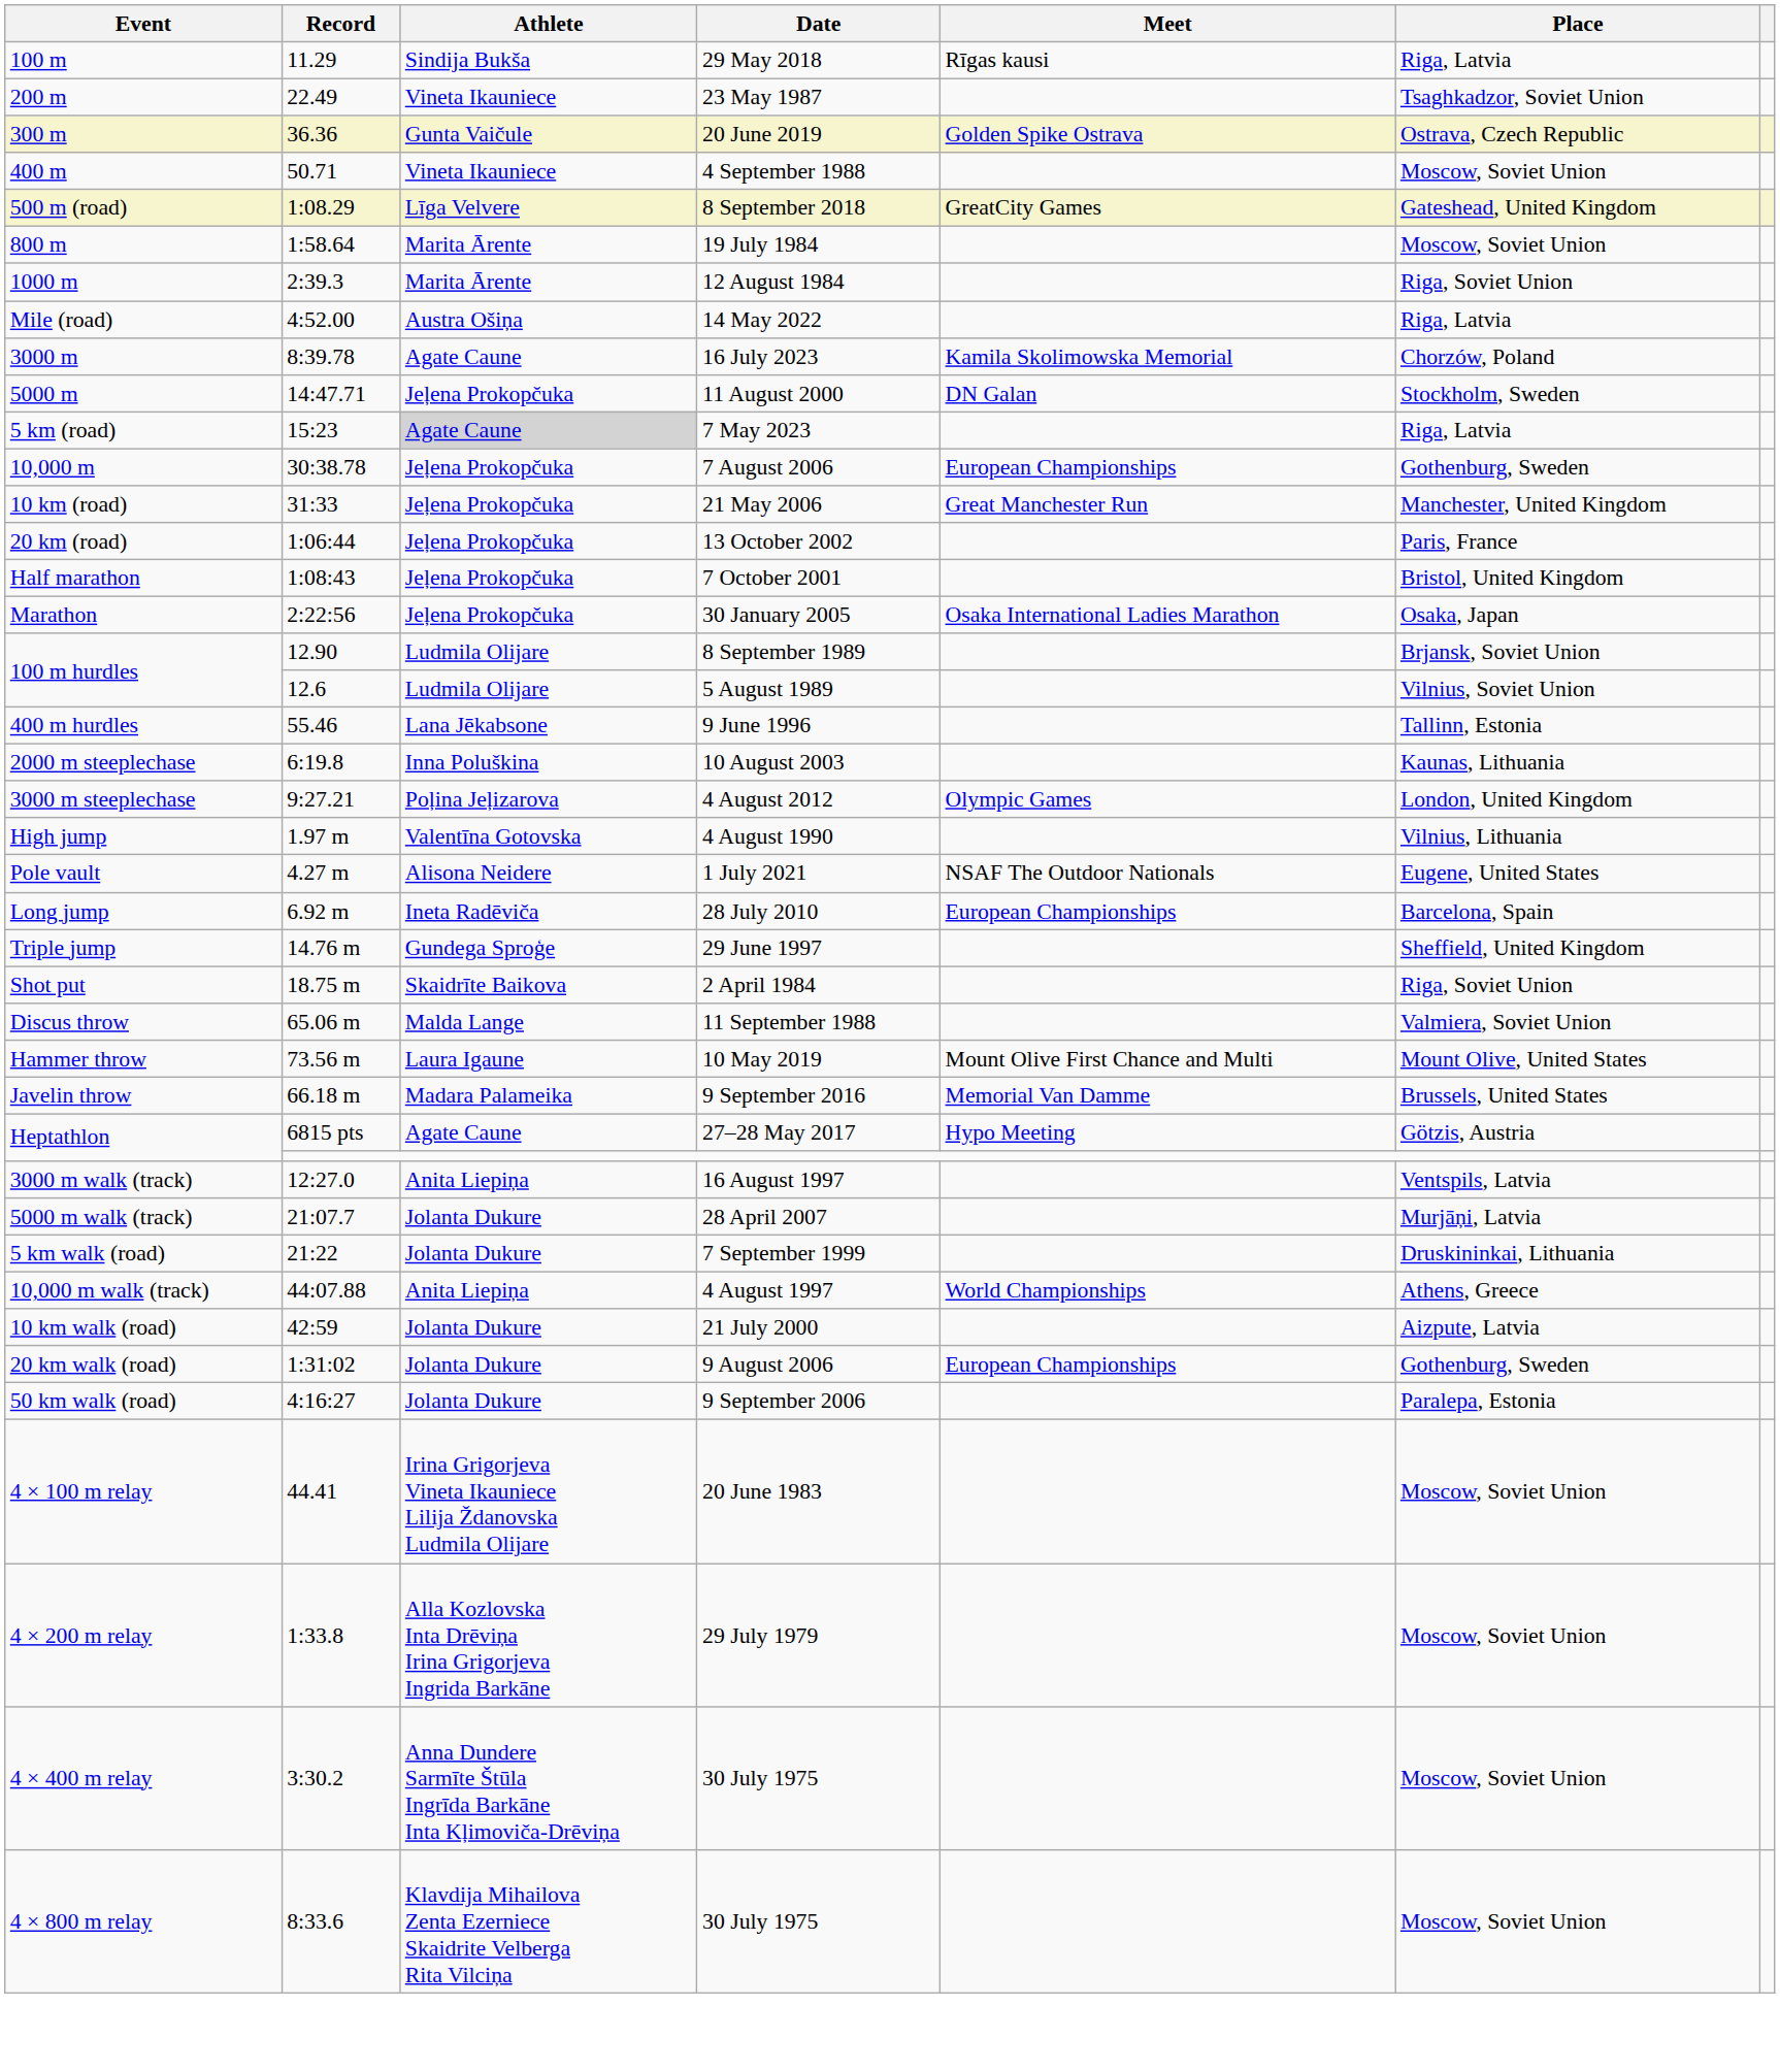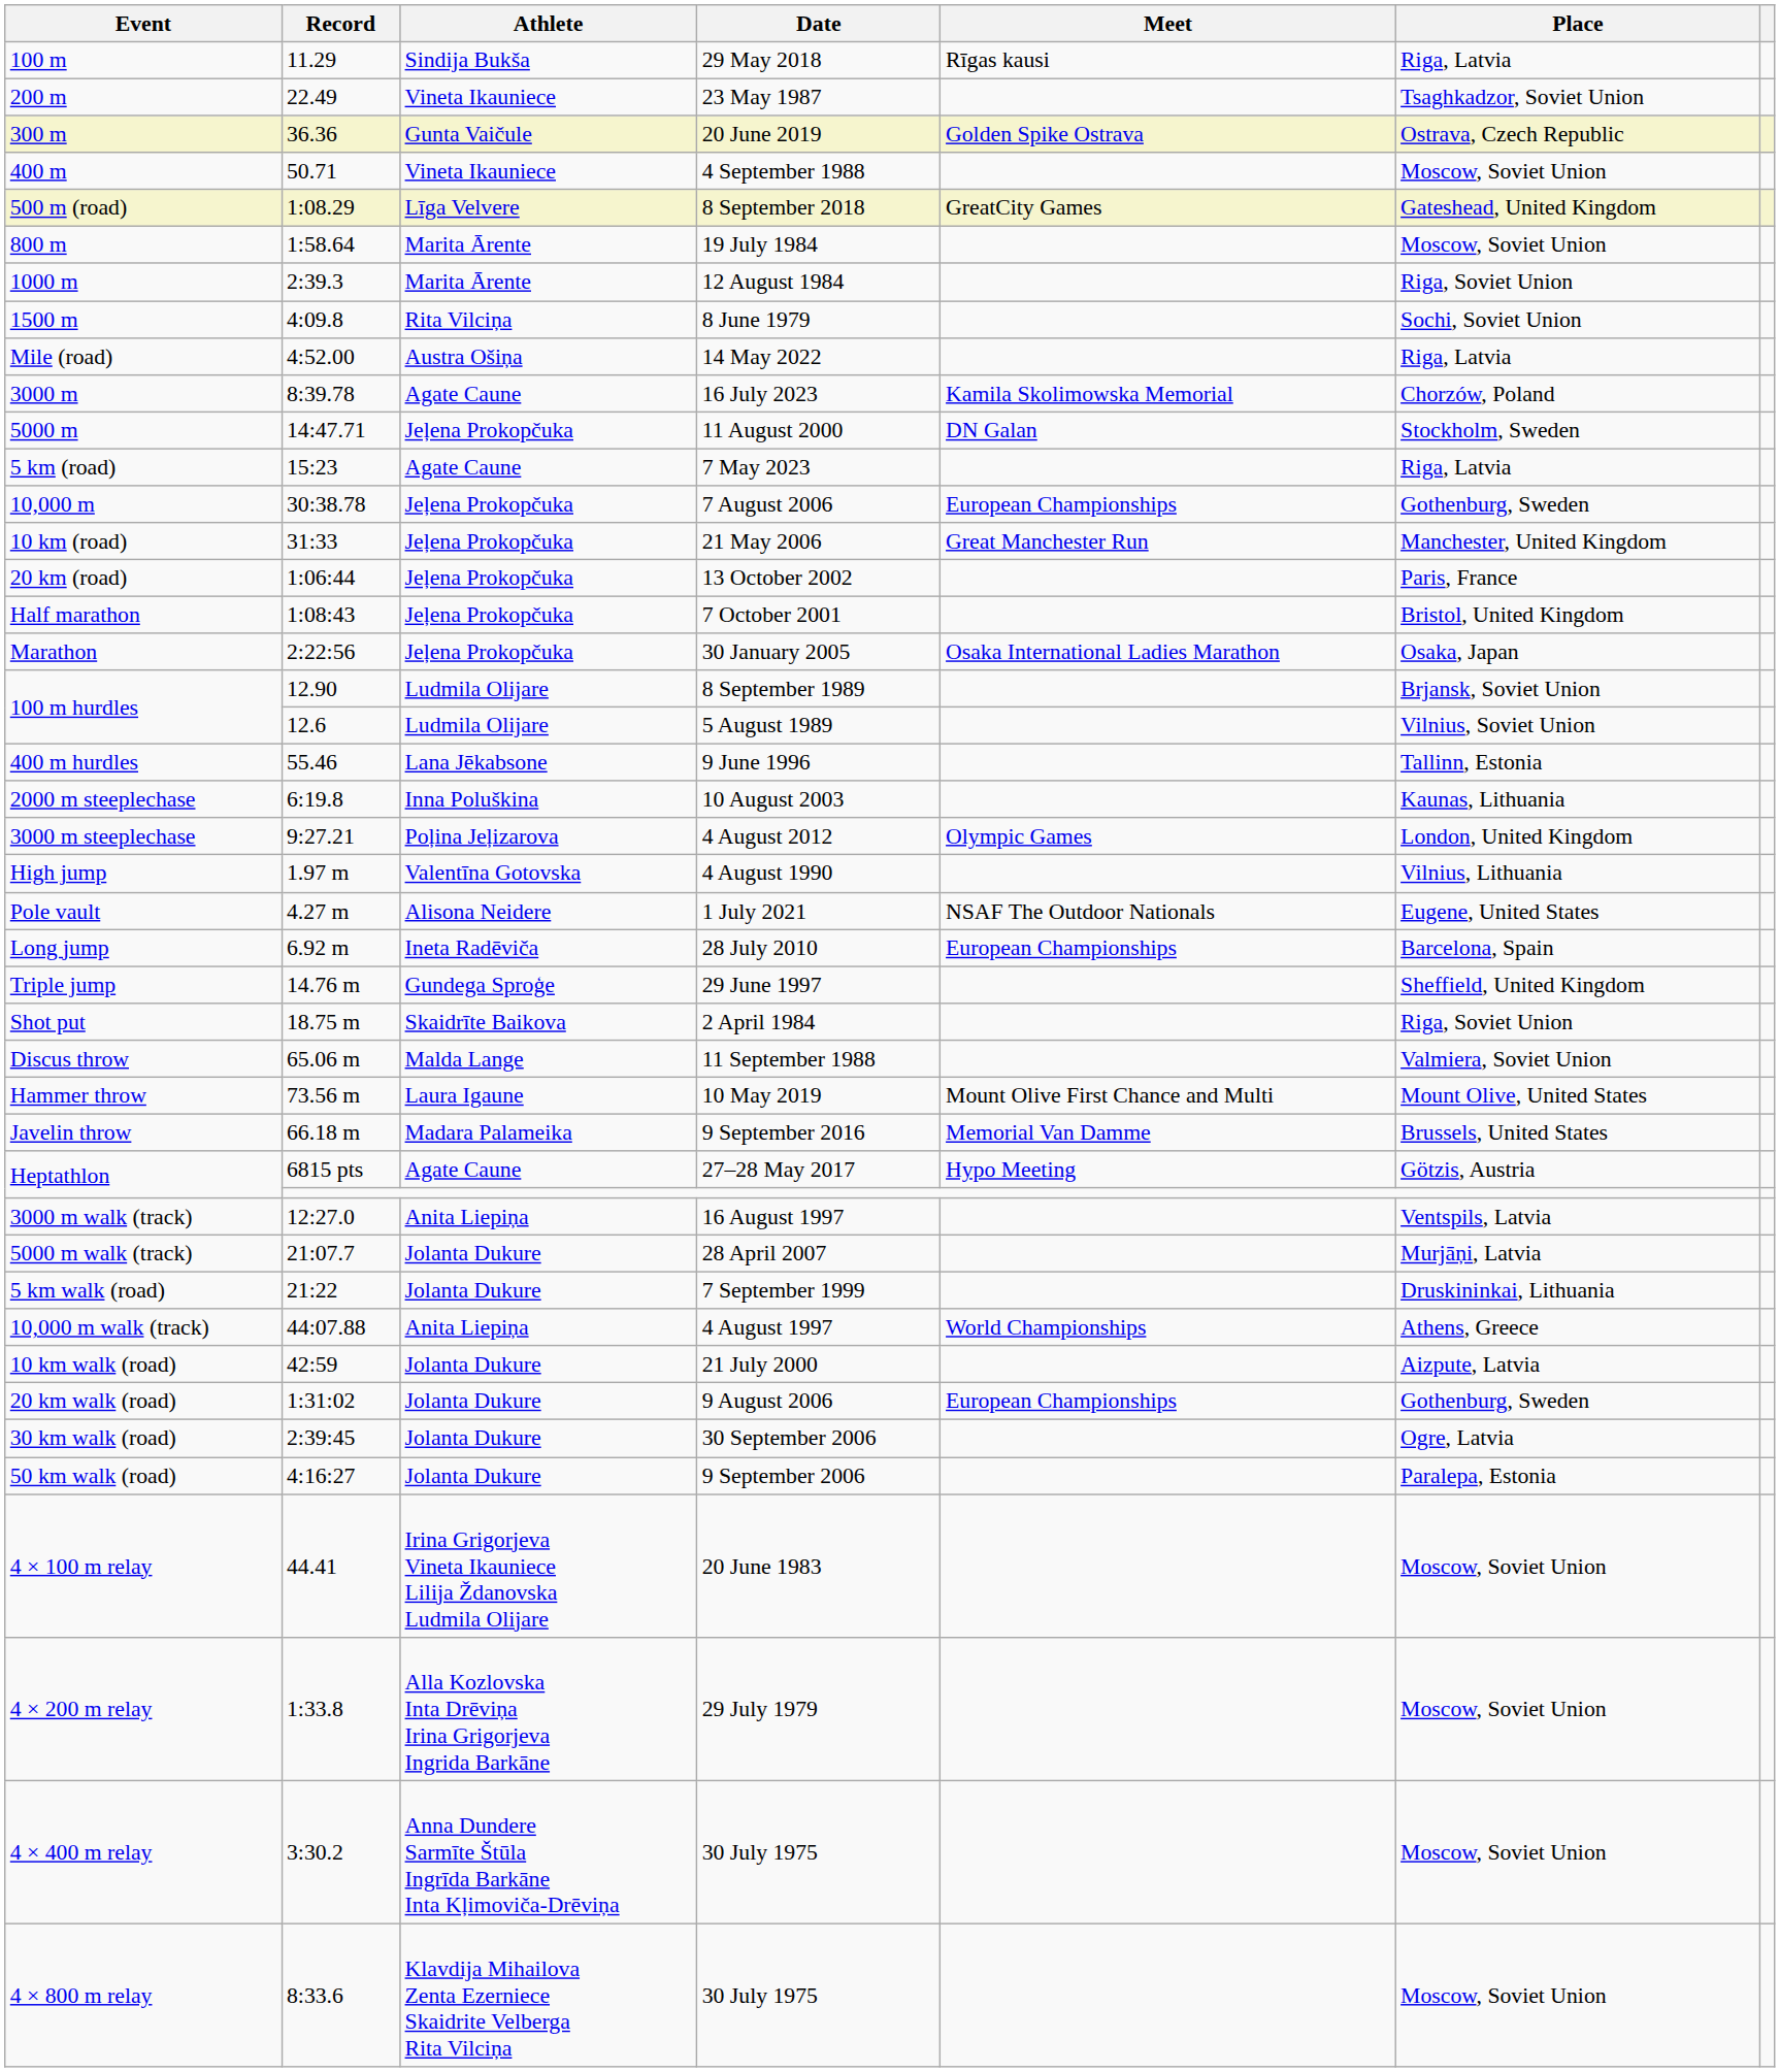+ row: 1500 m | 4:09.8 | Rita Vilciņa | 8 June 1979 | Sochi, Soviet Union
7 May 2023 | Athlete: lightgrey background -> no background
+ row: 30 km walk (road) | 2:39:45 | Jolanta Dukure | 30 September 2006 | Ogre, Latvia
